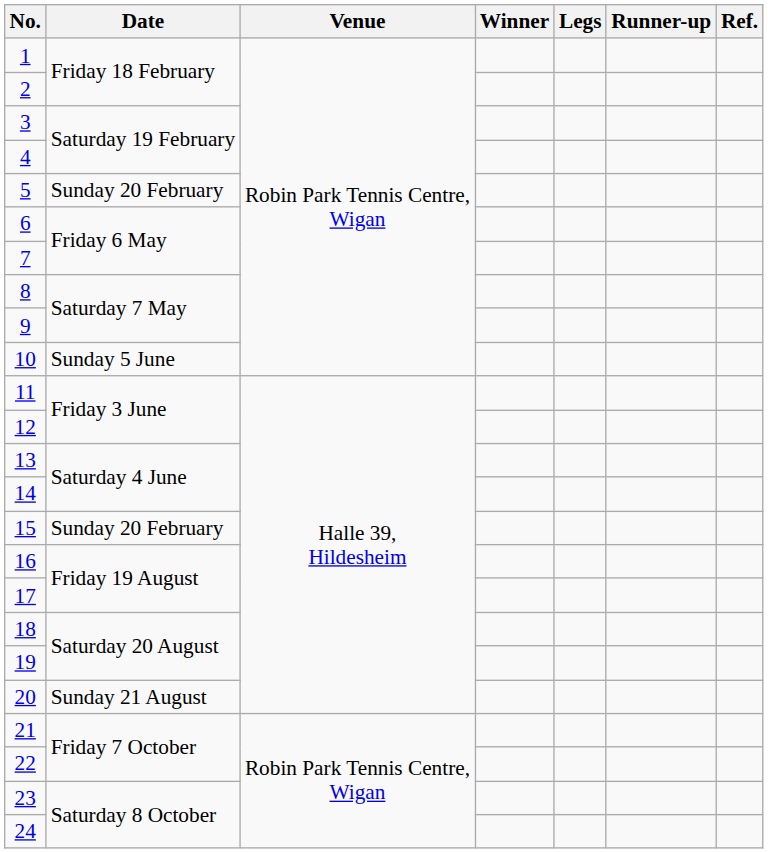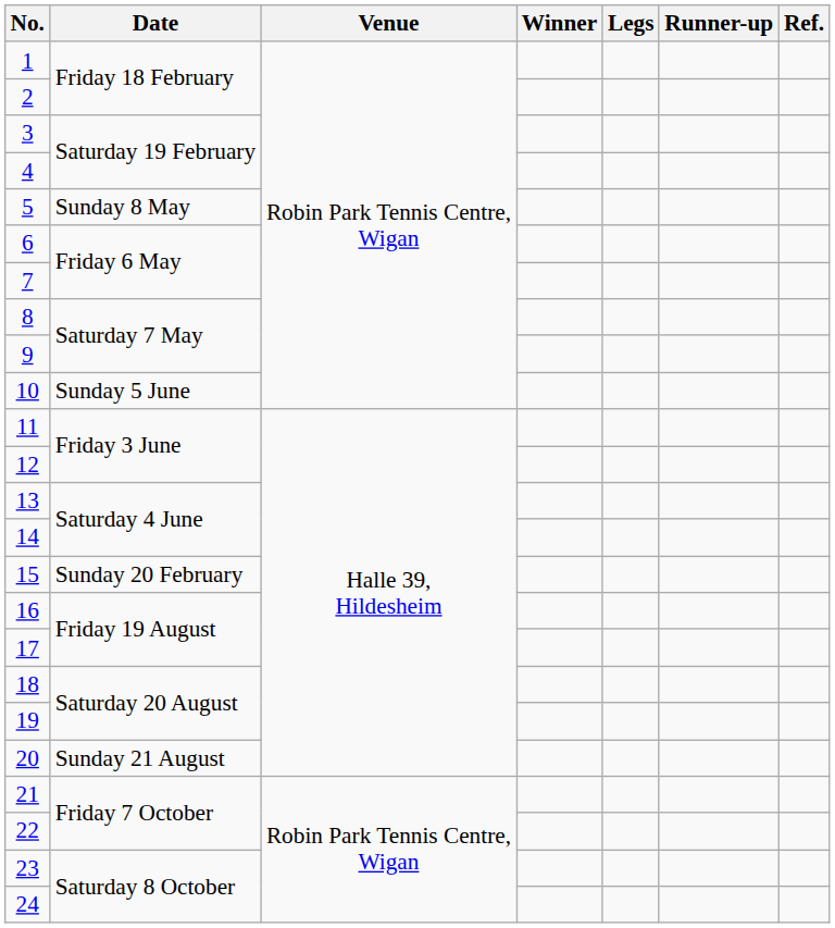5 | Date: Sunday 20 February -> Sunday 8 May
